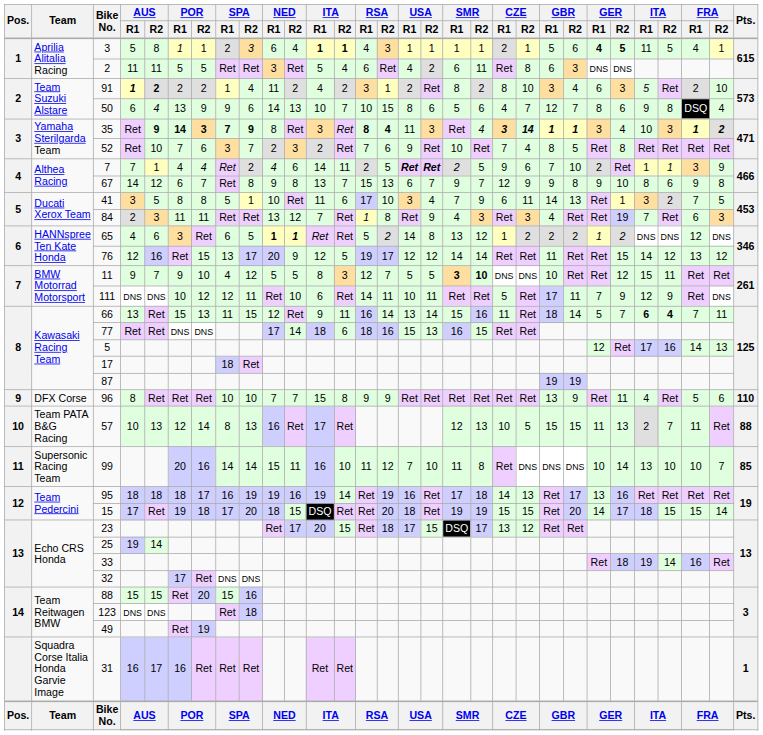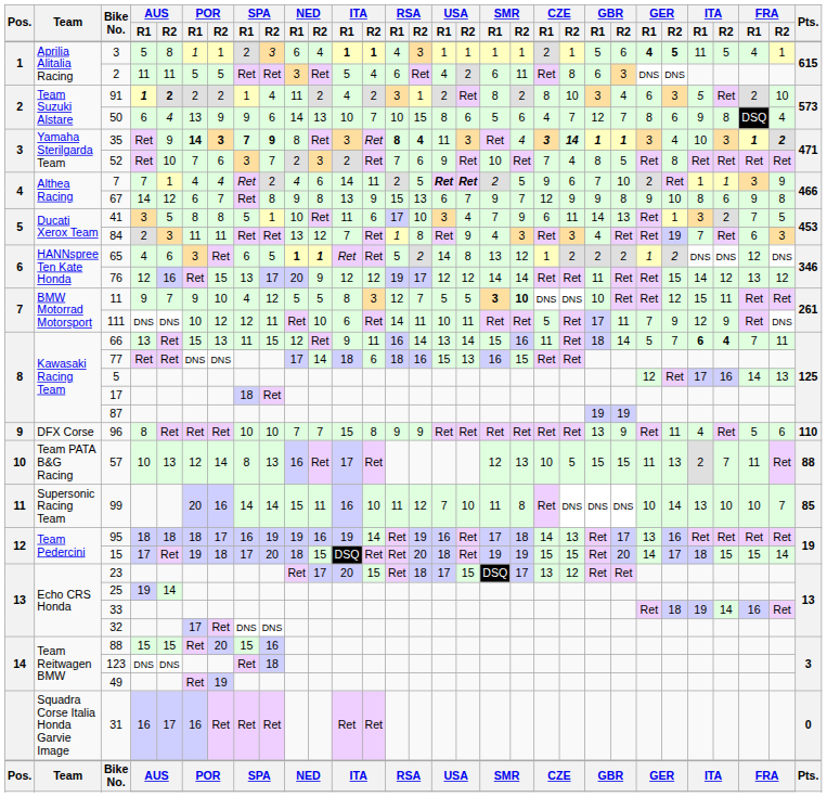35 | AUS / R2: bold -> normal
67 | column 13: 7 -> 9
76 | column 13: 5 -> 12
31 | Pts.: 1 -> 0
